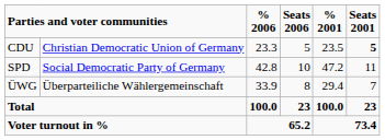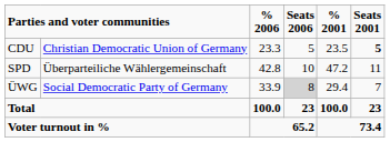SPD | column 2: Social Democratic Party of Germany -> Überparteiliche Wählergemeinschaft
ÜWG | column 2: Überparteiliche Wählergemeinschaft -> Social Democratic Party of Germany
ÜWG | Seats 2006: no background -> lightgrey background
